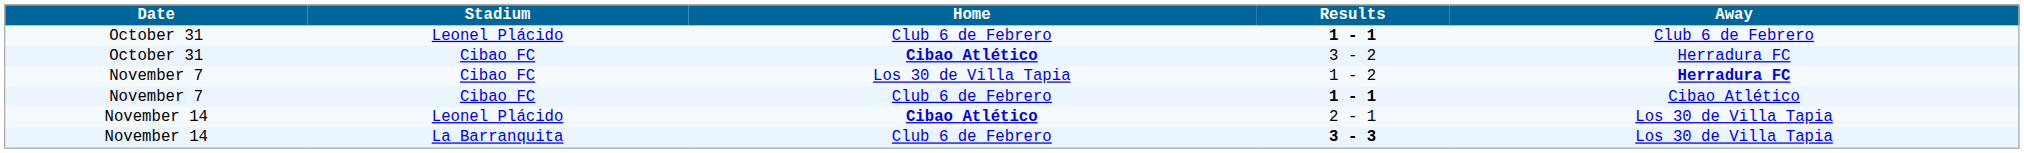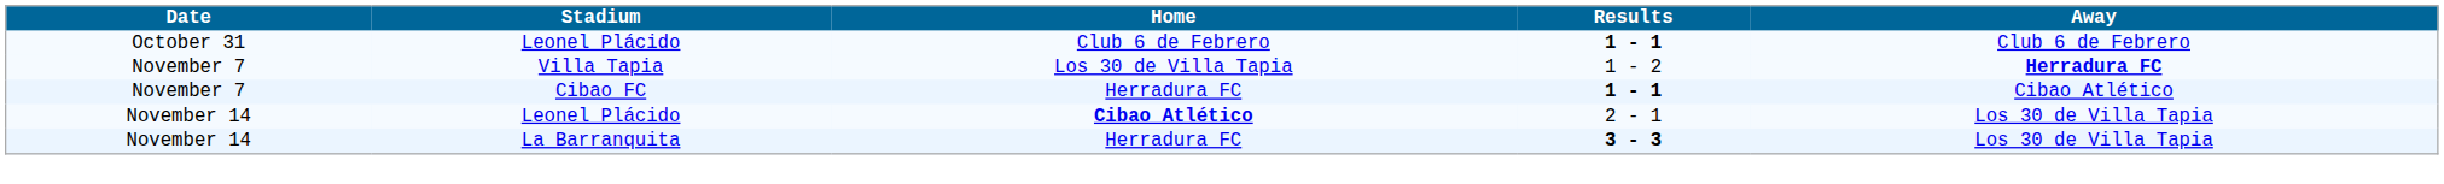- row: October 31 | Cibao FC | Cibao Atlético | 3 - 2 | Herradura FC
1 - 2 | Stadium: Cibao FC -> Villa Tapia
November 7 / 1 - 1 | Home: Club 6 de Febrero -> Herradura FC
3 - 3 | Home: Club 6 de Febrero -> Herradura FC
